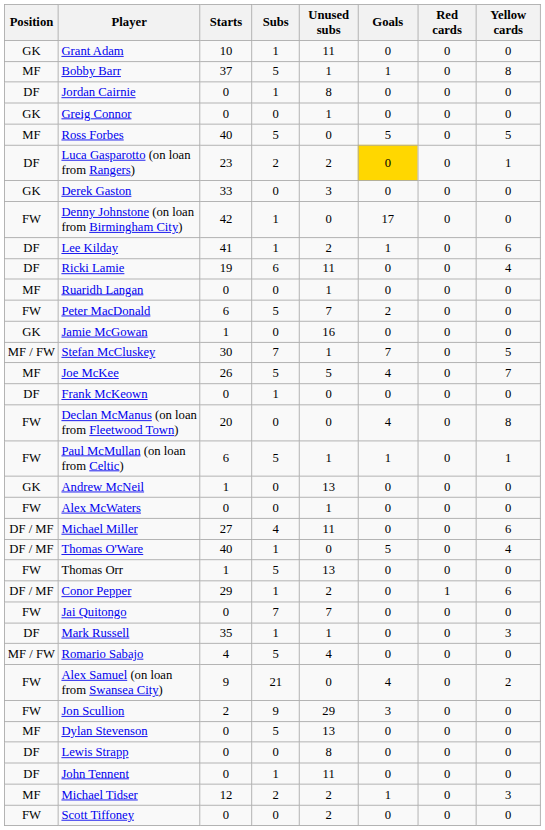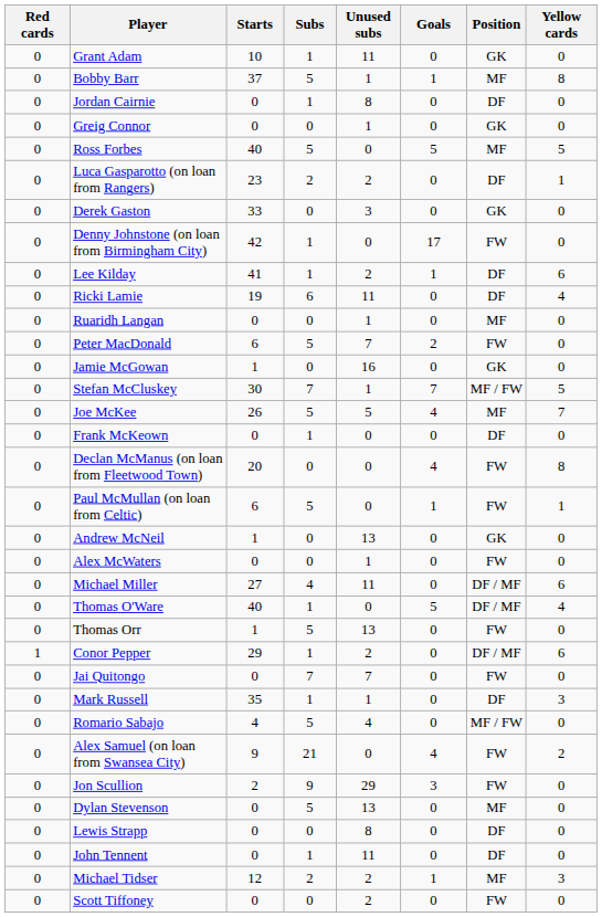columns swapped: Position <-> Red cards
Luca Gasparotto (on loan from Rangers) | Goals: gold background -> no background
Paul McMullan (on loan from Celtic) | Unused subs: 1 -> 0
